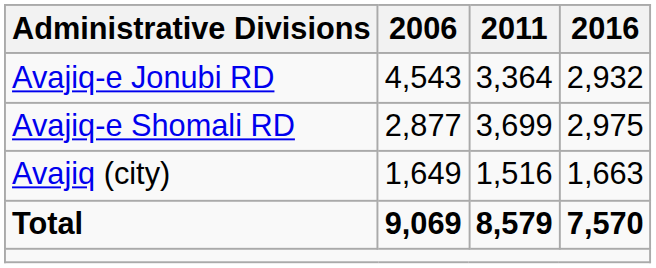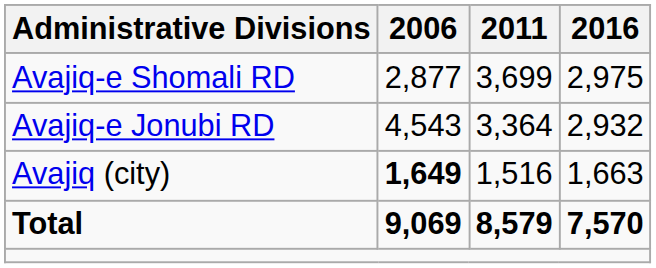rows swapped: Avajiq-e Jonubi RD <-> Avajiq-e Shomali RD
Avajiq (city) | 2006: normal -> bold
